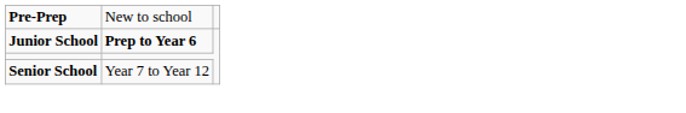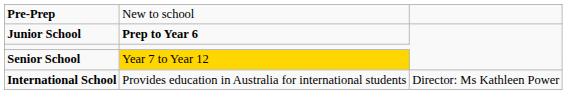Senior School | column 2: no background -> gold background
+ row: International School | Provides education in Australia for international students | Director: Ms Kathleen Power
